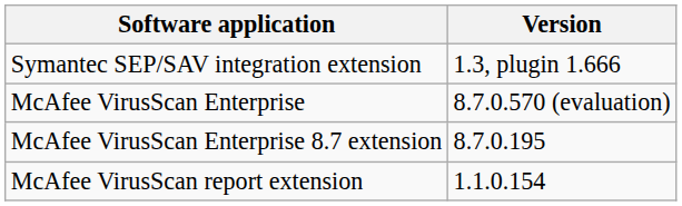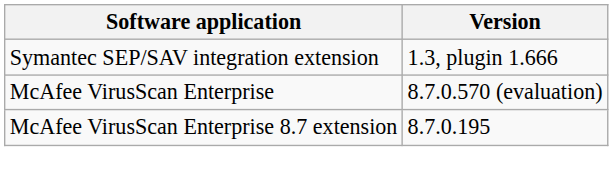- row: McAfee VirusScan report extension | 1.1.0.154
